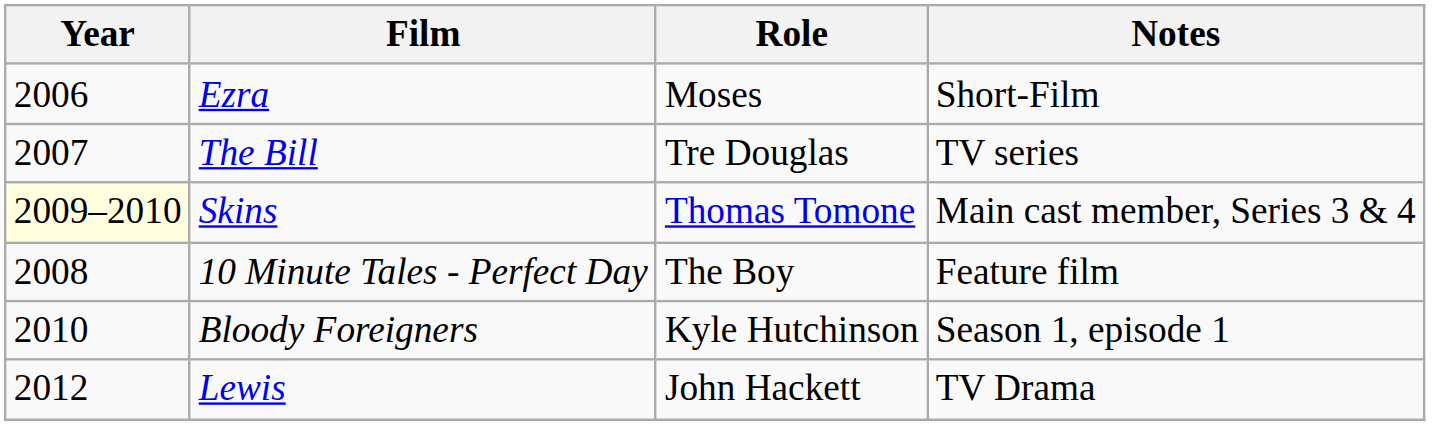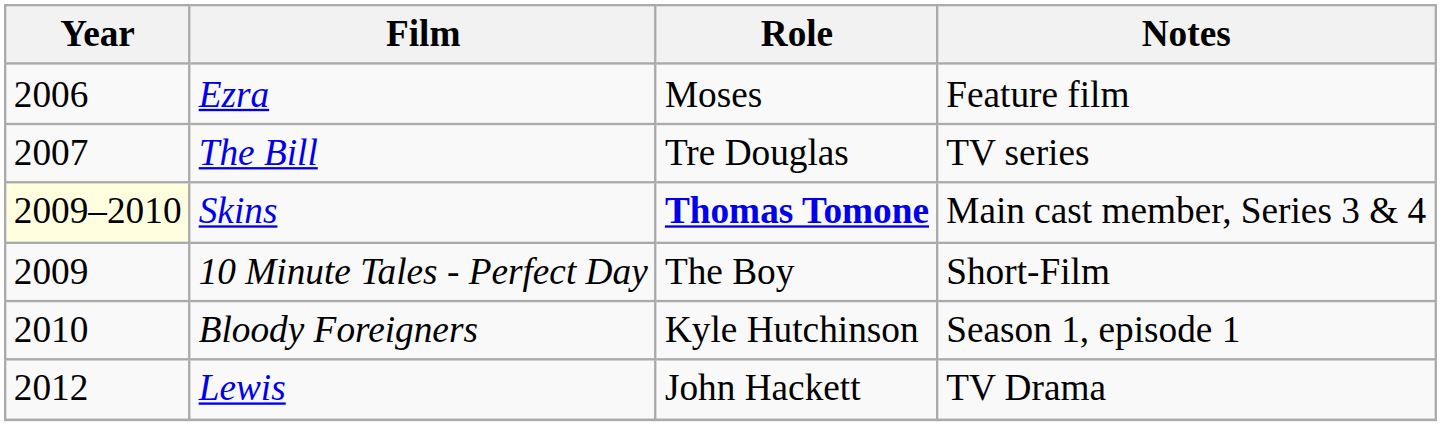Ezra | Notes: Short-Film -> Feature film
Skins | Role: normal -> bold
10 Minute Tales - Perfect Day | Year: 2008 -> 2009
10 Minute Tales - Perfect Day | Notes: Feature film -> Short-Film
